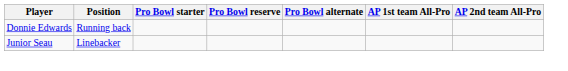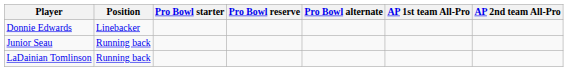Donnie Edwards | Position: Running back -> Linebacker
Junior Seau | Position: Linebacker -> Running back
+ row: LaDainian Tomlinson | Running back
